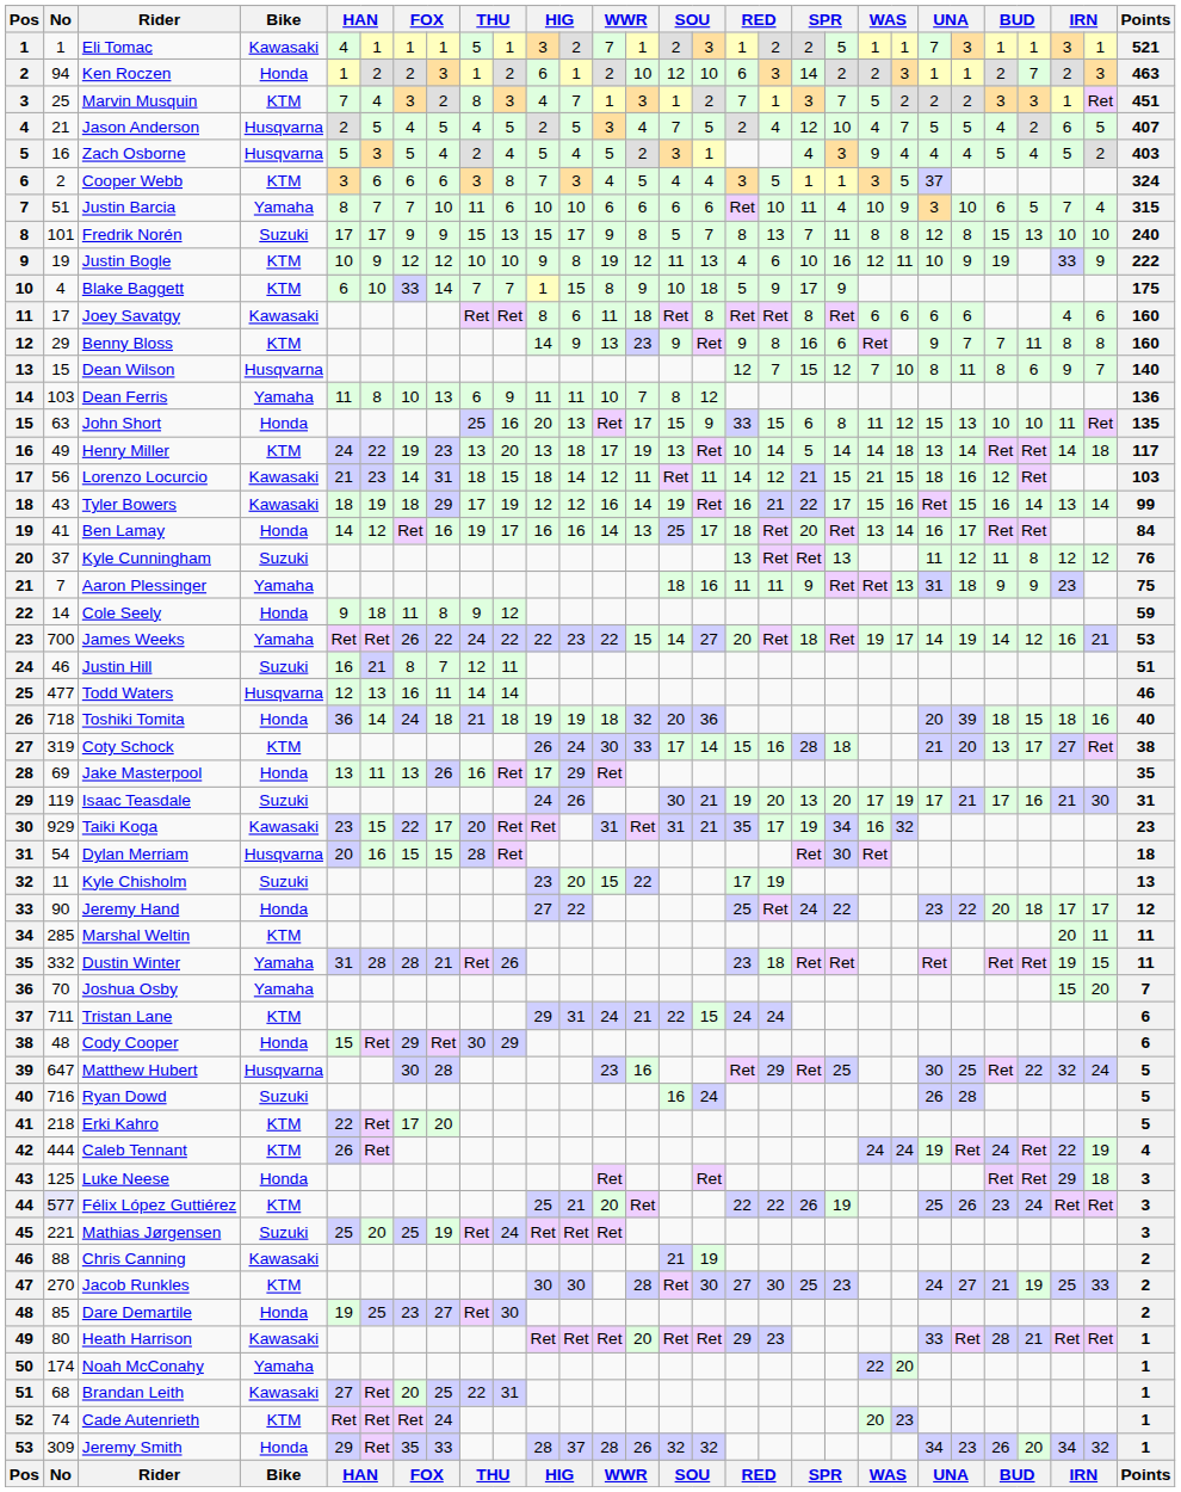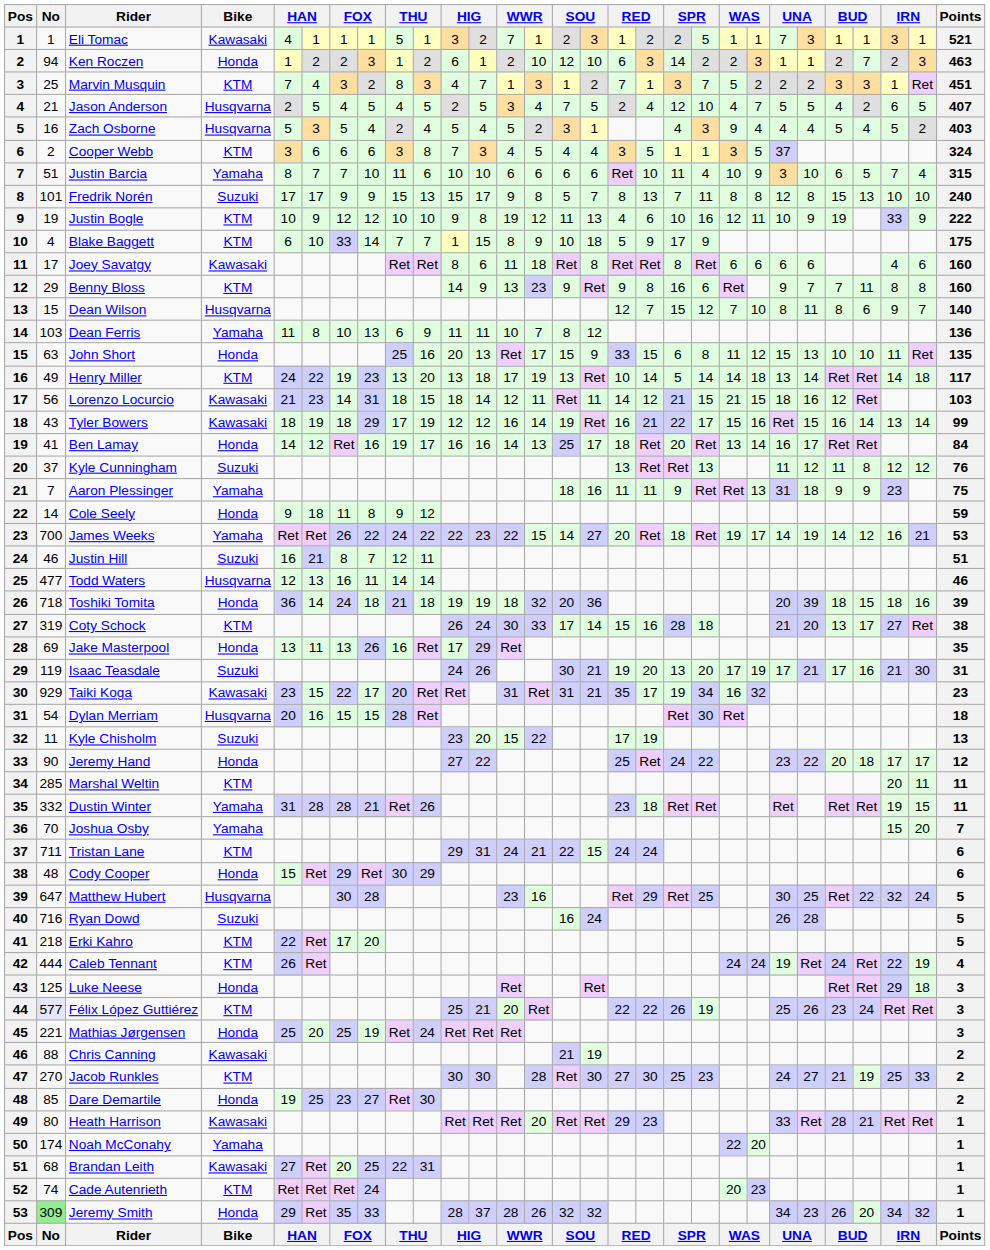Toshiki Tomita | Points: 40 -> 39
Mathias Jørgensen | Bike: Suzuki -> Honda
Jeremy Smith | No: no background -> lightgreen background
